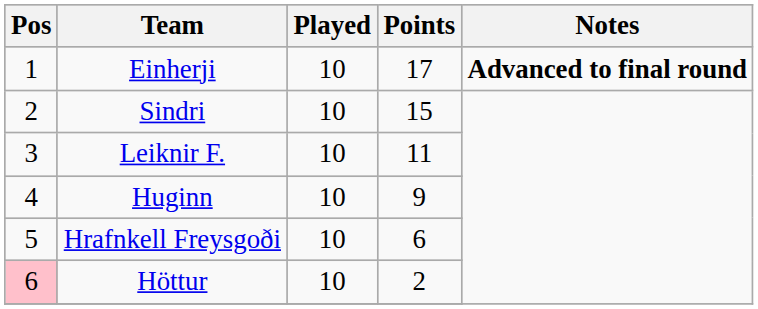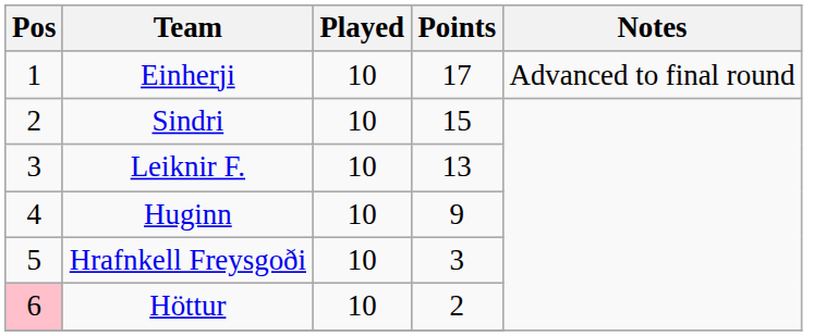Einherji | Notes: bold -> normal
Leiknir F. | Points: 11 -> 13
Hrafnkell Freysgoði | Points: 6 -> 3
